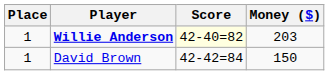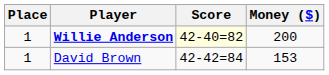Willie Anderson | Money ($): 203 -> 200
David Brown | Money ($): 150 -> 153
